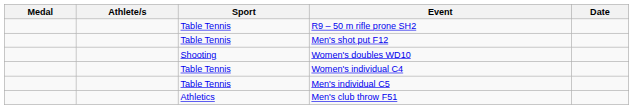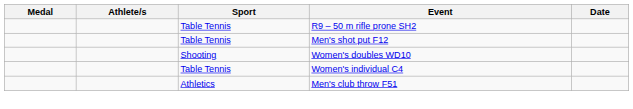- row: Table Tennis | Men's individual C5
